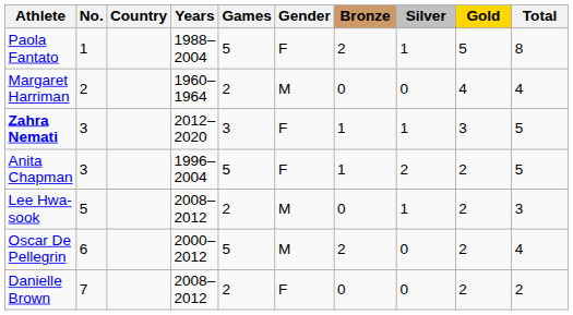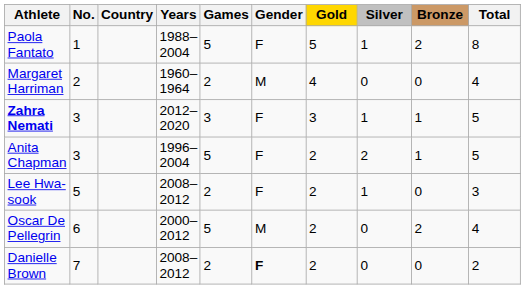columns swapped: Gold <-> Bronze
Lee Hwa-sook | Gender: M -> F
Danielle Brown | Gender: normal -> bold
